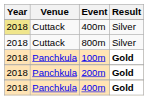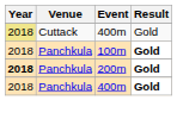Cuttack / 400m | Result: Silver -> Gold
- row: 2018 | Cuttack | 800m | Silver
200m | Year: normal -> bold
